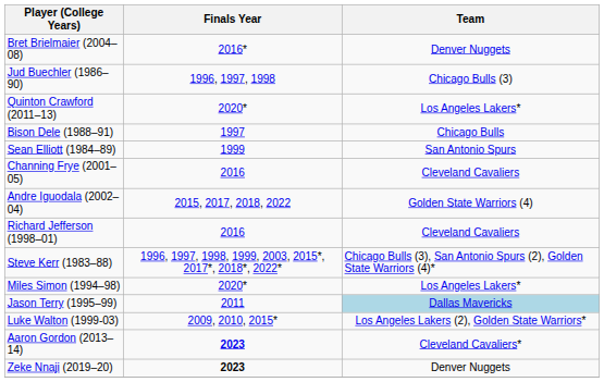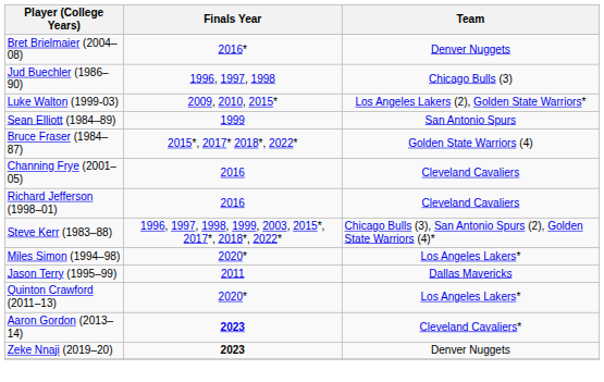rows swapped: Quinton Crawford (2011–13) <-> Luke Walton (1999-03)
- row: Bison Dele (1988–91) | 1997 | Chicago Bulls
+ row: Bruce Fraser (1984–87) | 2015*, 2017* 2018*, 2022* | Golden State Warriors (4)
- row: Andre Iguodala (2002–04) | 2015, 2017, 2018, 2022 | Golden State Warriors (4)
Jason Terry (1995–99) | Team: lightblue background -> no background
